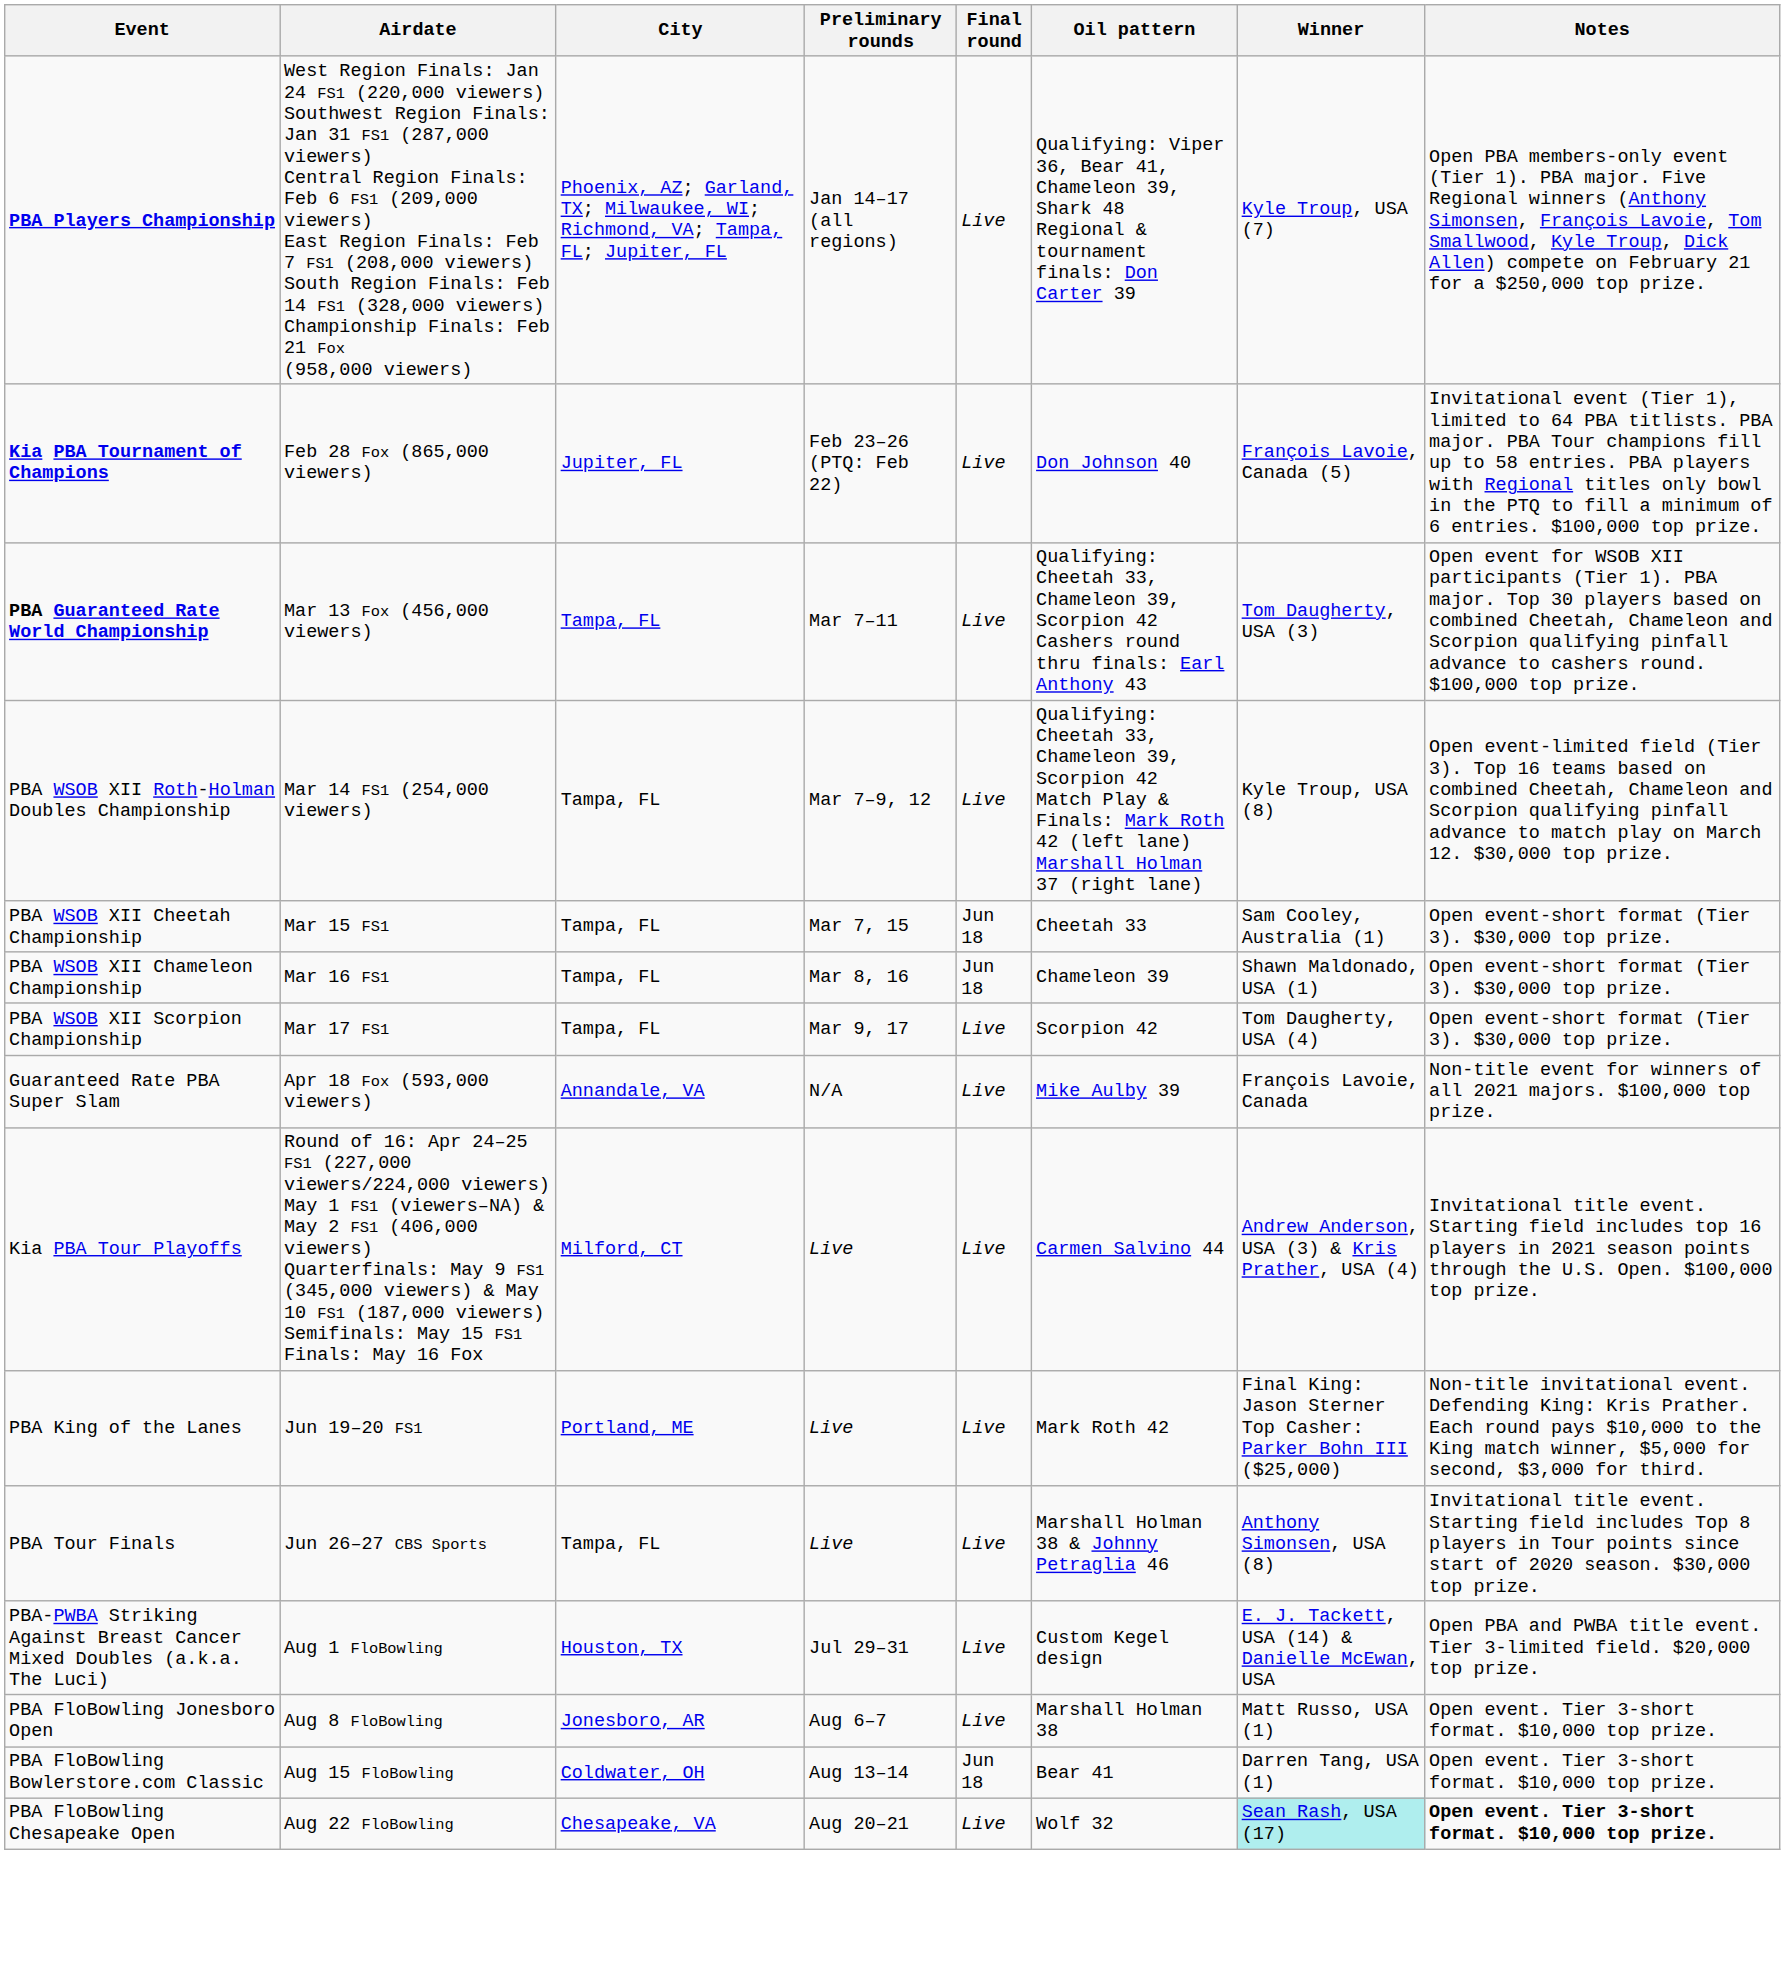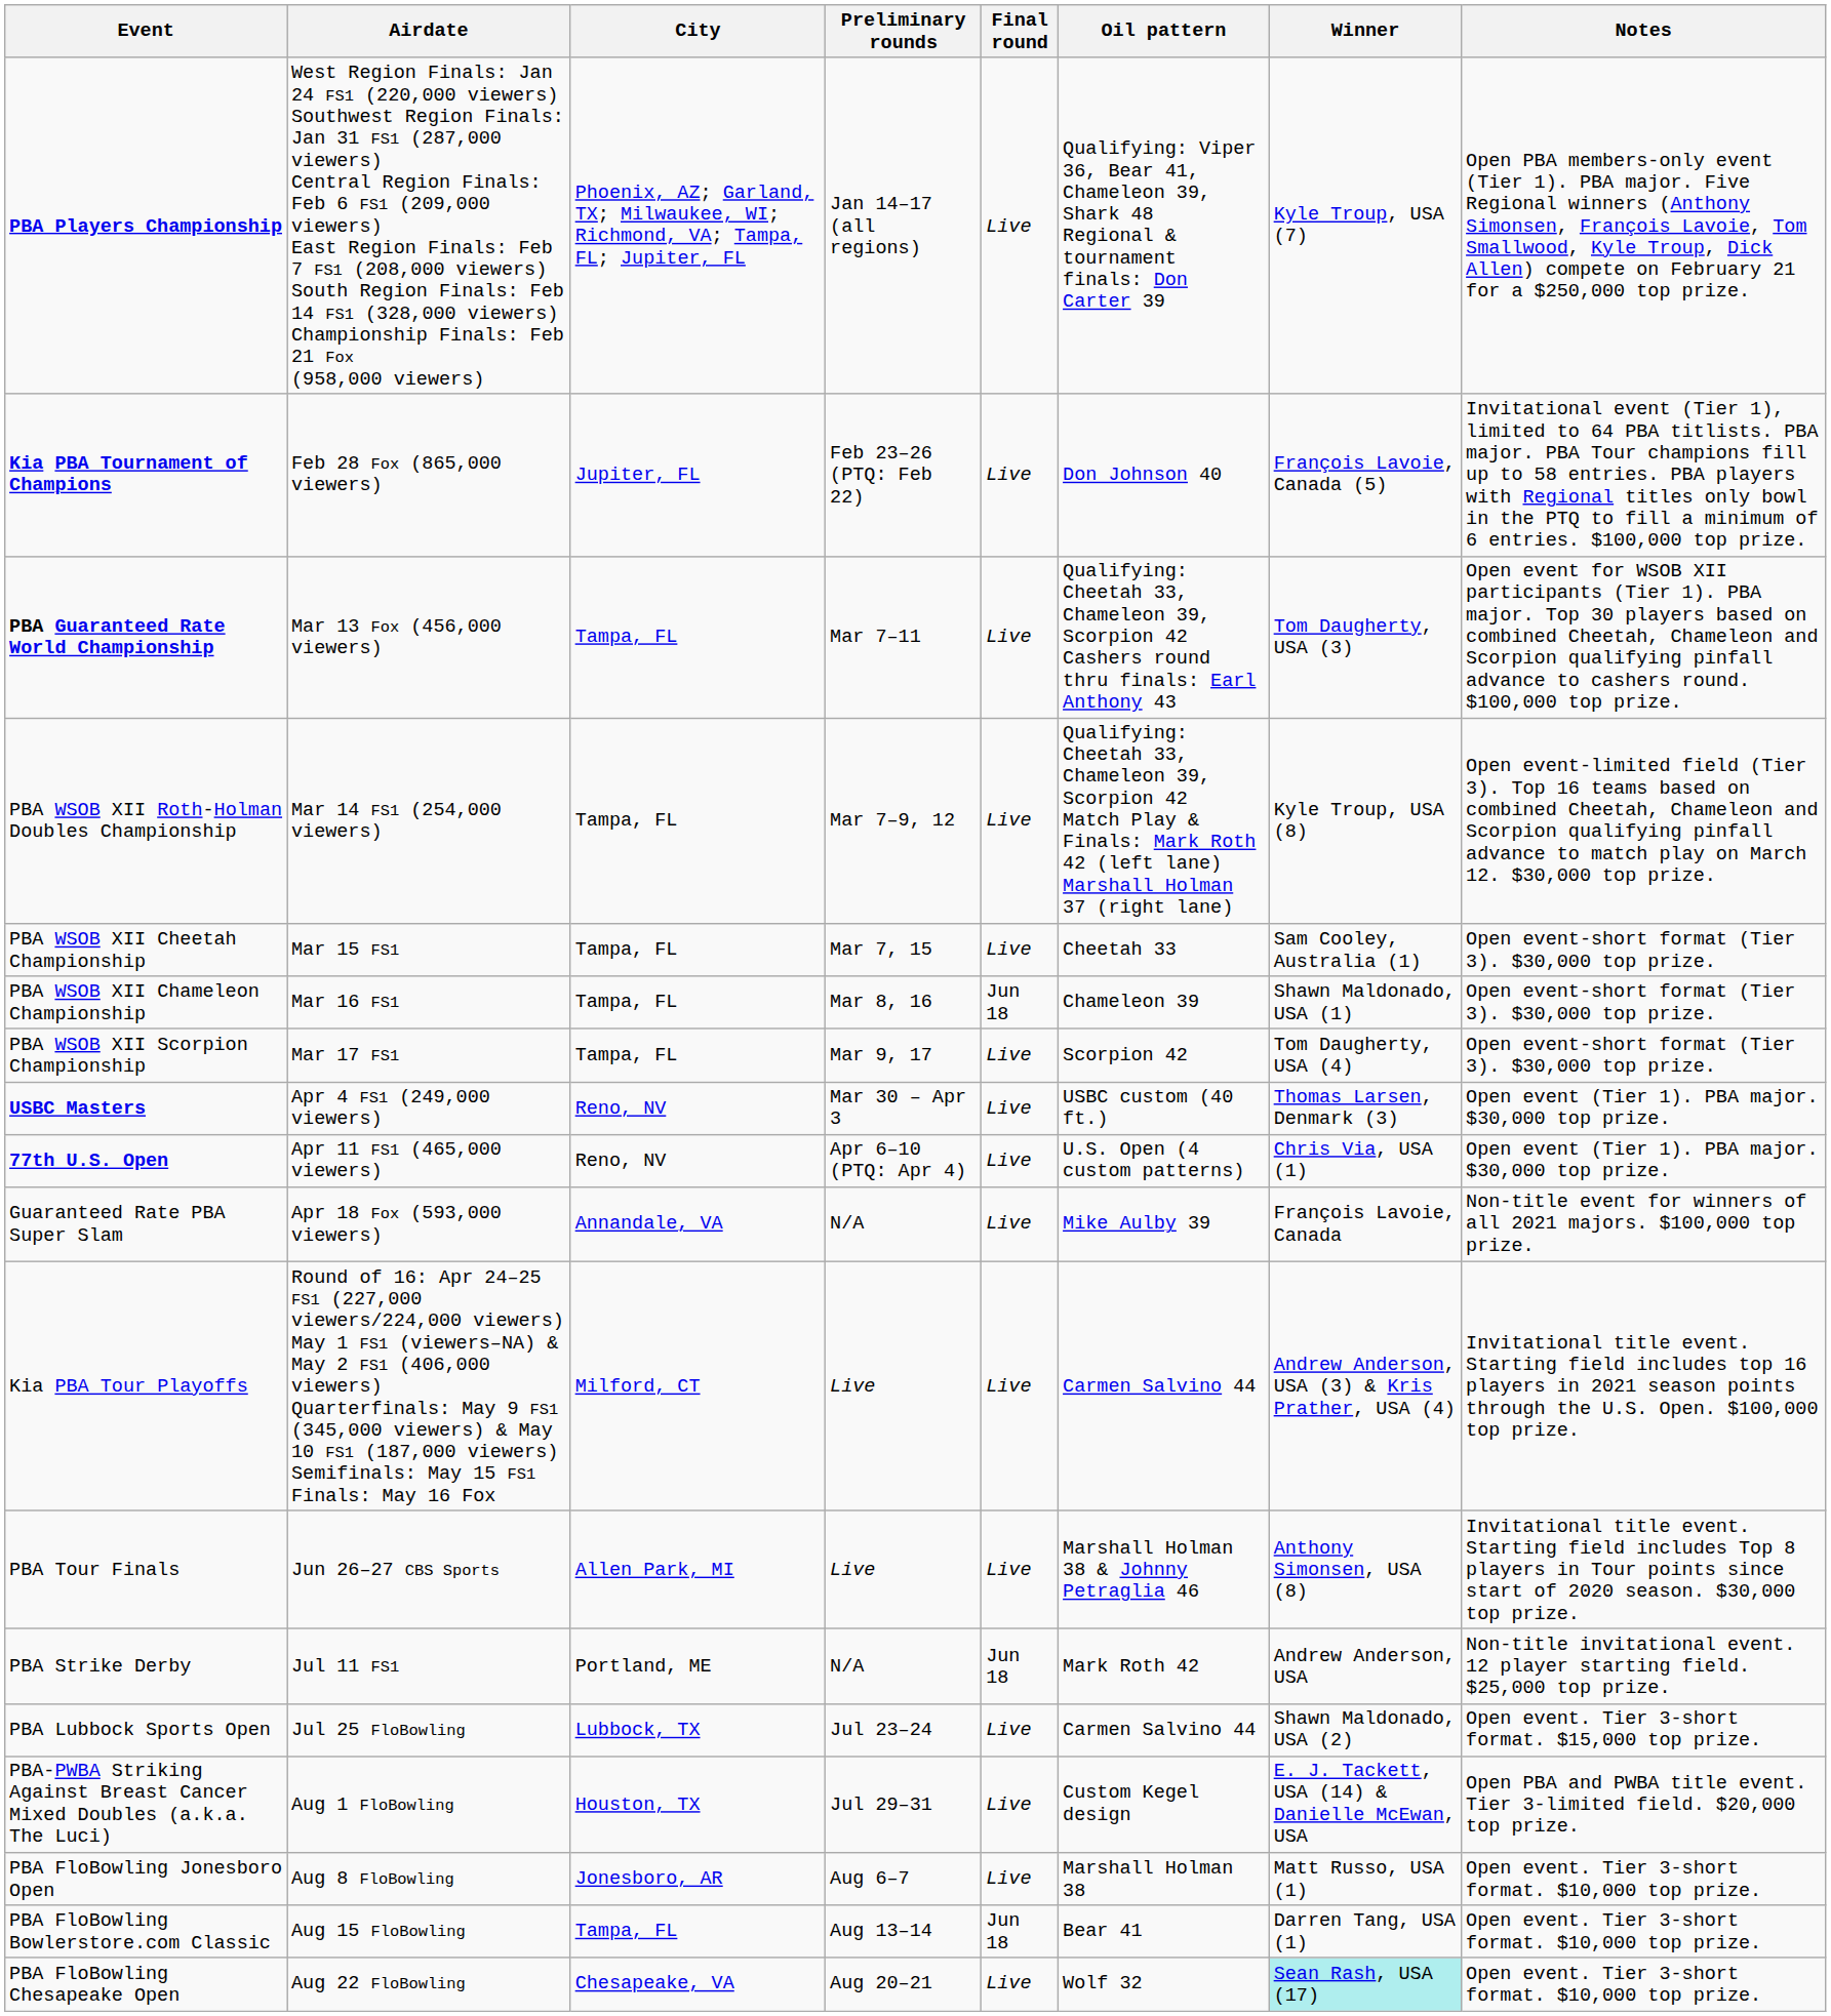PBA WSOB XII Cheetah Championship | Final round: Jun 18 -> Live
+ row: USBC Masters | Apr 4 FS1 (249,000 viewers) | Reno, NV | Mar 30 – Apr 3 | Live | USBC custom (40 ft.) | Thomas Larsen, Denmark (3) | Open event (Tier 1). PBA major. $30,000 top prize.
+ row: 77th U.S. Open | Apr 11 FS1 (465,000 viewers) | Reno, NV | Apr 6–10 (PTQ: Apr 4) | Live | U.S. Open (4 custom patterns) | Chris Via, USA (1) | Open event (Tier 1). PBA major. $30,000 top prize.
- row: PBA King of the Lanes | Jun 19–20 FS1 | Portland, ME | Live | Live | Mark Roth 42 | Final King: Jason Sterner Top Casher: Parker Bohn III ($25,000) | Non-title invitational event. Defending King: Kris Prather. Each round pays $10,000 to the King match winner, $5,000 for second, $3,000 for third.
PBA Tour Finals | City: Tampa, FL -> Allen Park, MI
+ row: PBA Strike Derby | Jul 11 FS1 | Portland, ME | N/A | Jun 18 | Mark Roth 42 | Andrew Anderson, USA | Non-title invitational event. 12 player starting field. $25,000 top prize.
+ row: PBA Lubbock Sports Open | Jul 25 FloBowling | Lubbock, TX | Jul 23–24 | Live | Carmen Salvino 44 | Shawn Maldonado, USA (2) | Open event. Tier 3-short format. $15,000 top prize.
PBA FloBowling Bowlerstore.com Classic | City: Coldwater, OH -> Tampa, FL
PBA FloBowling Chesapeake Open | Notes: bold -> normal
